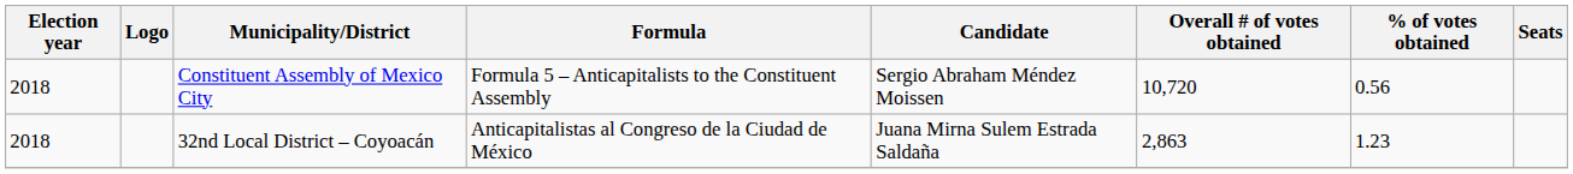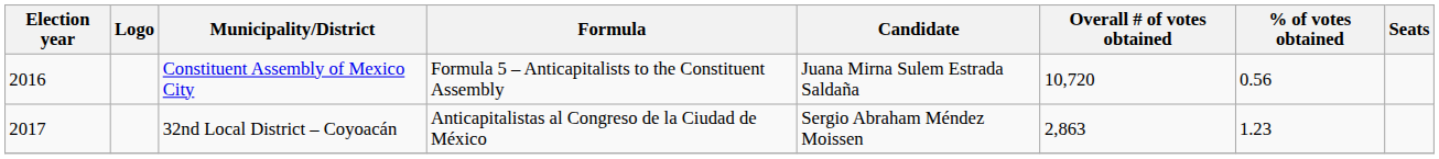Constituent Assembly of Mexico City | Election year: 2018 -> 2016
Constituent Assembly of Mexico City | Candidate: Sergio Abraham Méndez Moissen -> Juana Mirna Sulem Estrada Saldaña
32nd Local District – Coyoacán | Election year: 2018 -> 2017
32nd Local District – Coyoacán | Candidate: Juana Mirna Sulem Estrada Saldaña -> Sergio Abraham Méndez Moissen
